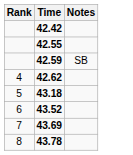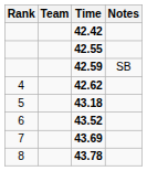+ column: Team
